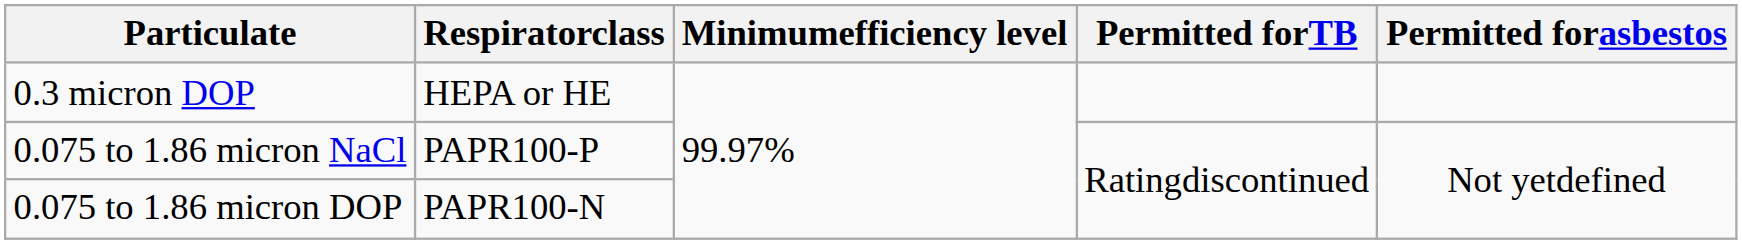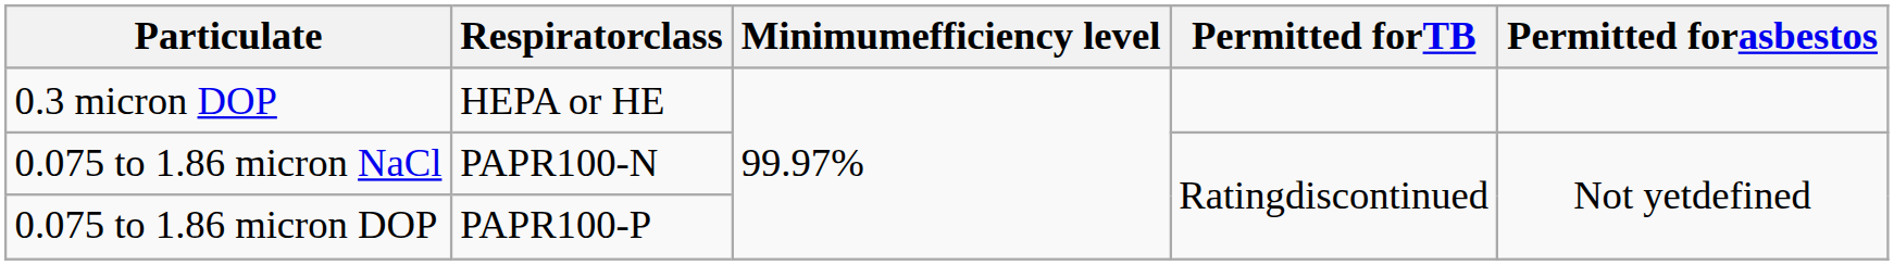0.075 to 1.86 micron NaCl | Respiratorclass: PAPR100-P -> PAPR100-N
0.075 to 1.86 micron DOP | Respiratorclass: PAPR100-N -> PAPR100-P
